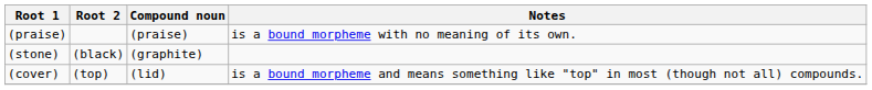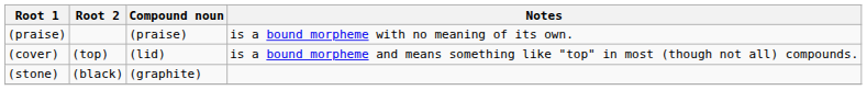rows swapped: (cover) <-> (stone)
